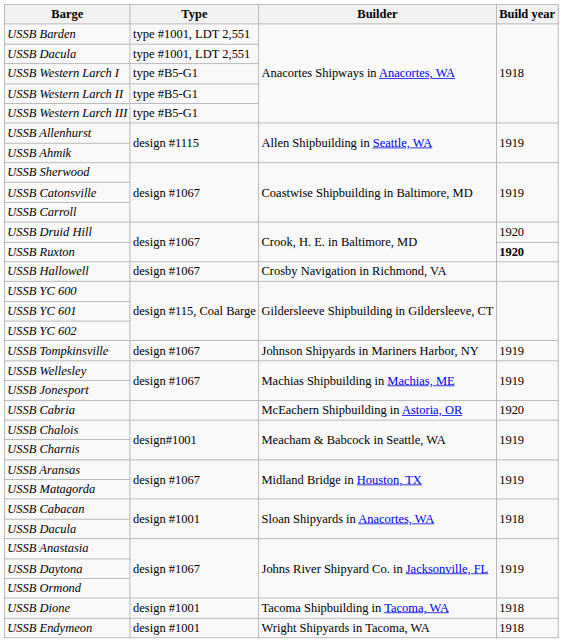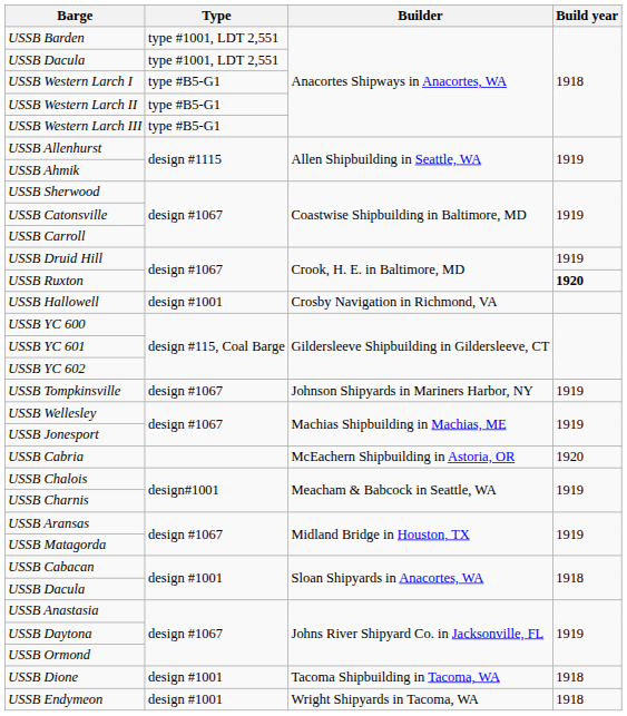USSB Druid Hill | Build year: 1920 -> 1919
USSB Hallowell | Type: design #1067 -> design #1001
